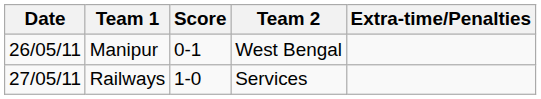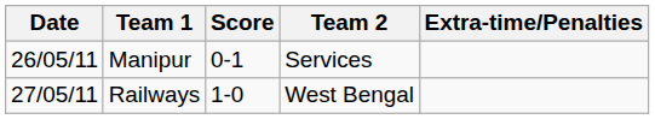Manipur | Team 2: West Bengal -> Services
Railways | Team 2: Services -> West Bengal
